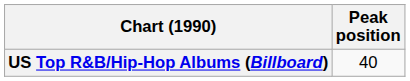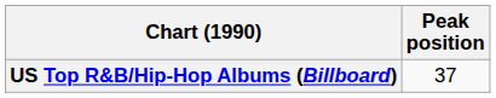US Top R&B/Hip-Hop Albums (Billboard) | Peak position: 40 -> 37
